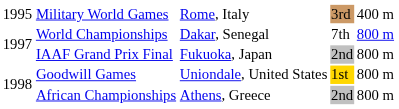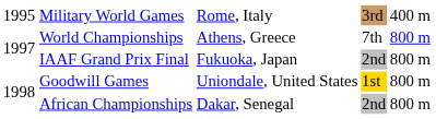World Championships | column 3: Dakar, Senegal -> Athens, Greece
African Championships | column 3: Athens, Greece -> Dakar, Senegal
